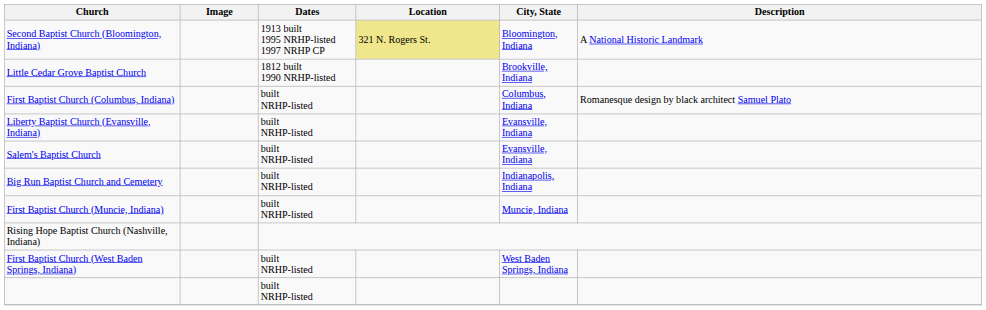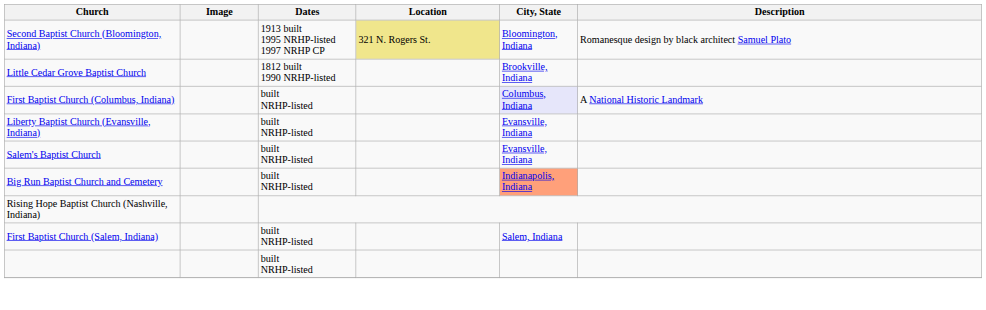Second Baptist Church (Bloomington, Indiana) | Description: A National Historic Landmark -> Romanesque design by black architect Samuel Plato
First Baptist Church (Columbus, Indiana) | City, State: no background -> lavender background
First Baptist Church (Columbus, Indiana) | Description: Romanesque design by black architect Samuel Plato -> A National Historic Landmark
Big Run Baptist Church and Cemetery | City, State: no background -> lightsalmon background
- row: First Baptist Church (Muncie, Indiana) | built NRHP-listed | Muncie, Indiana
+ row: First Baptist Church (Salem, Indiana) | built NRHP-listed | Salem, Indiana
- row: First Baptist Church (West Baden Springs, Indiana) | built NRHP-listed | West Baden Springs, Indiana
